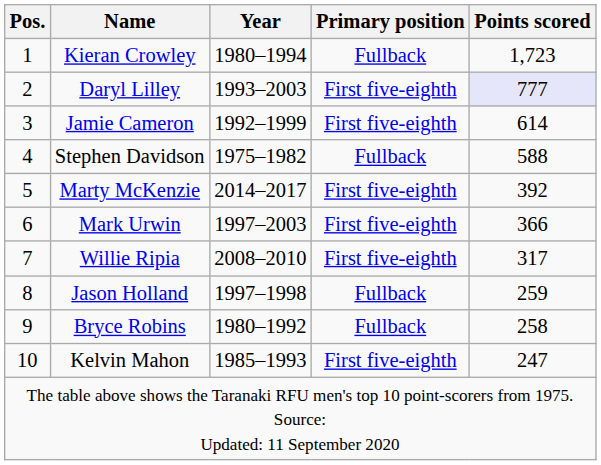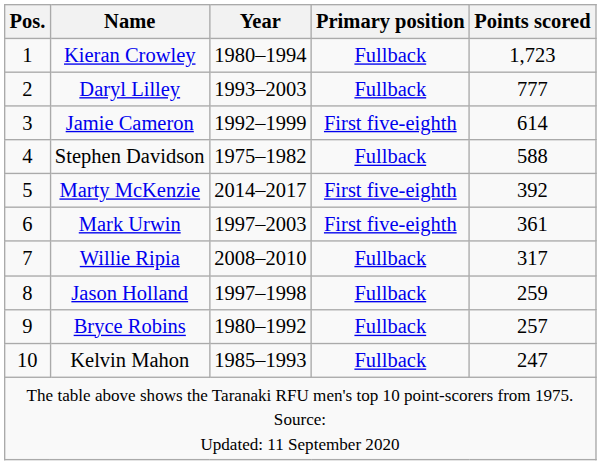Daryl Lilley | Primary position: First five-eighth -> Fullback
Daryl Lilley | Points scored: lavender background -> no background
Mark Urwin | Points scored: 366 -> 361
Willie Ripia | Primary position: First five-eighth -> Fullback
Bryce Robins | Points scored: 258 -> 257
Kelvin Mahon | Primary position: First five-eighth -> Fullback
